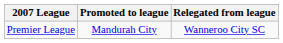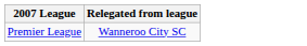- column: Promoted to league | Mandurah City
